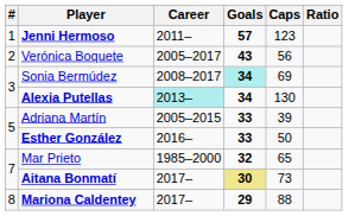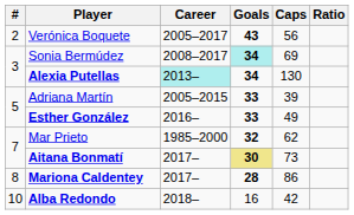- row: 1 | Jenni Hermoso | 2011– | 57 | 123
Esther González | Caps: 50 -> 49
Mar Prieto | Caps: 65 -> 62
Mariona Caldentey | Goals: 29 -> 28
Mariona Caldentey | Caps: 88 -> 86
+ row: 10 | Alba Redondo | 2018– | 16 | 42
